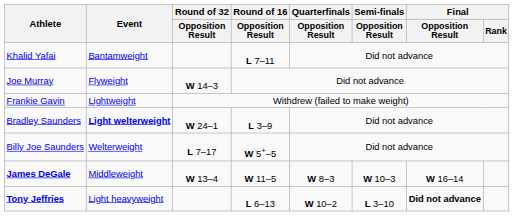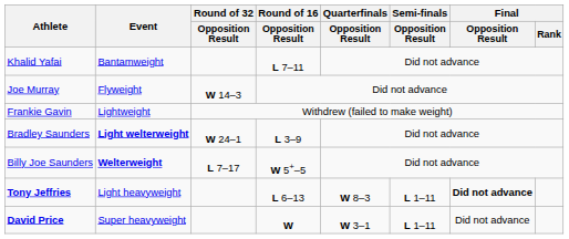Billy Joe Saunders | Event: normal -> bold
- row: James DeGale | Middleweight | W 13–4 | W 11–5 | W 8–3 | W 10–3 | W 16–14
Tony Jeffries | Quarterfinals / Opposition Result: W 10–2 -> W 8–3
Tony Jeffries | Semi-finals / Opposition Result: L 3–10 -> L 1–11
+ row: David Price | Super heavyweight | W | W 3–1 | L 1–11 | Did not advance
